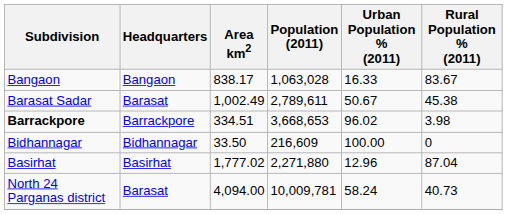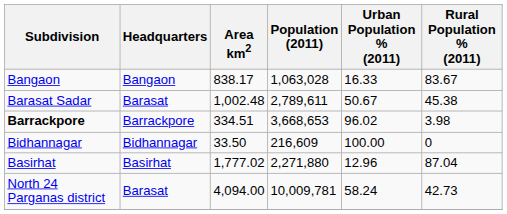Barasat Sadar | Area km2: 1,002.49 -> 1,002.48
North 24 Parganas district | Rural Population % (2011): 40.73 -> 42.73
